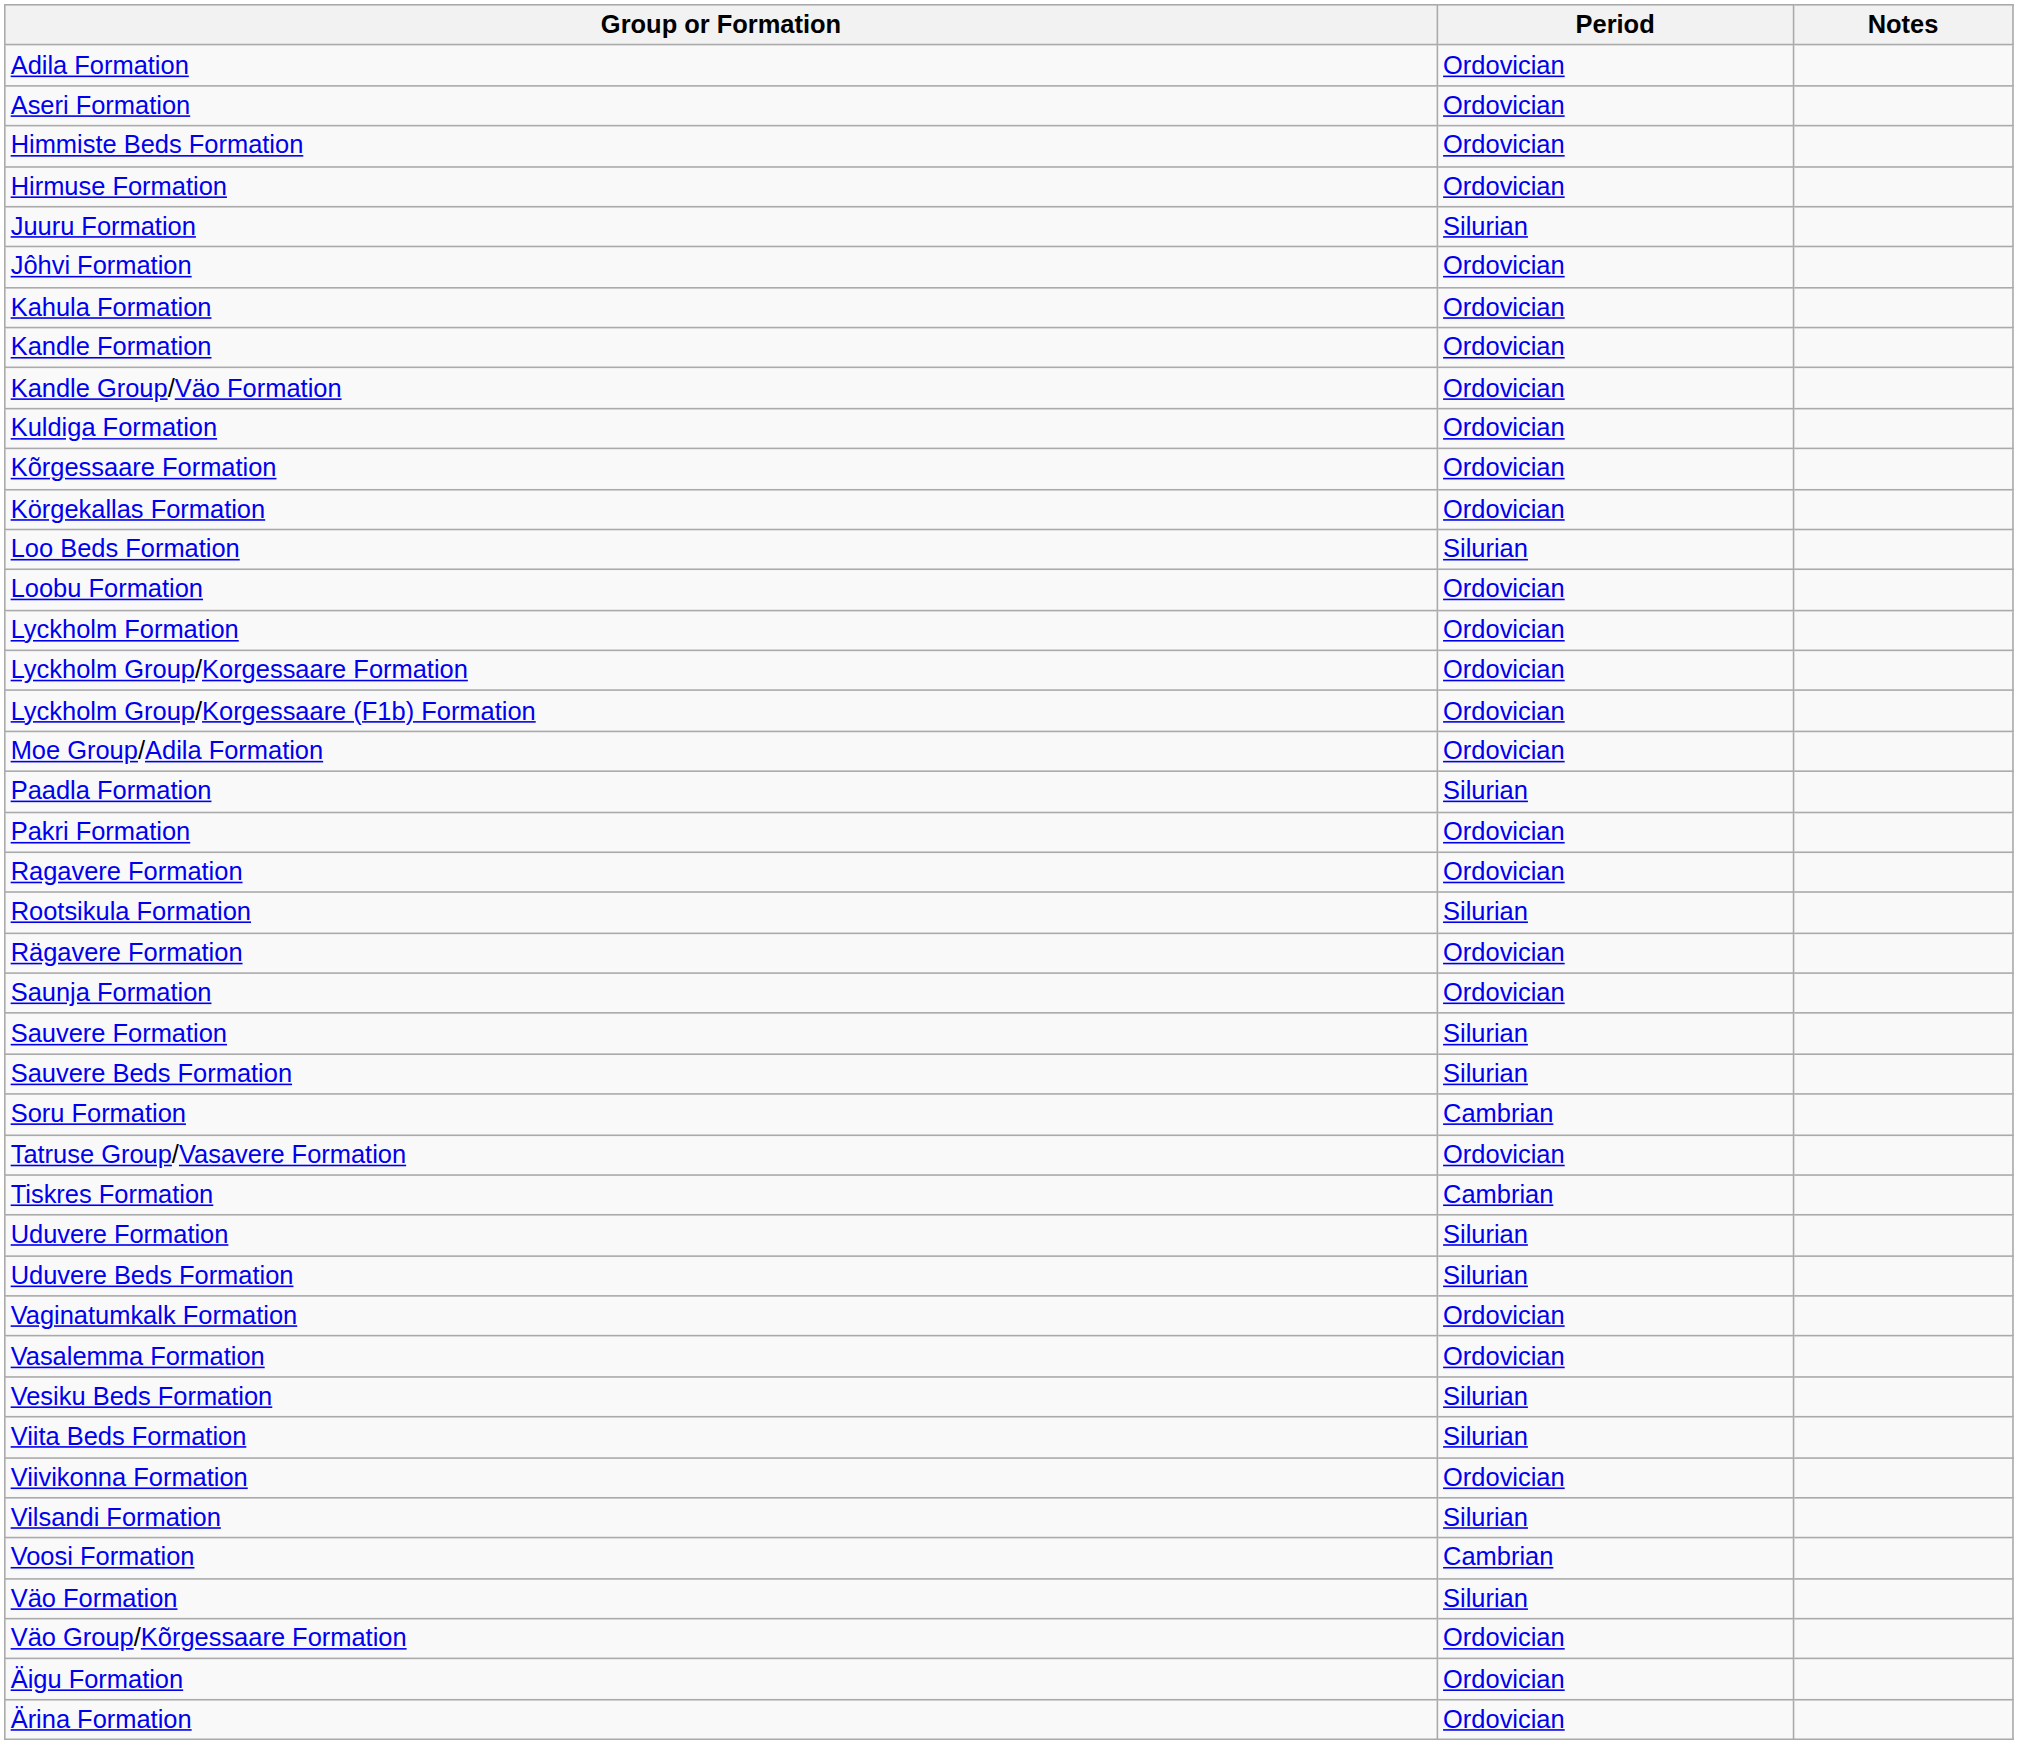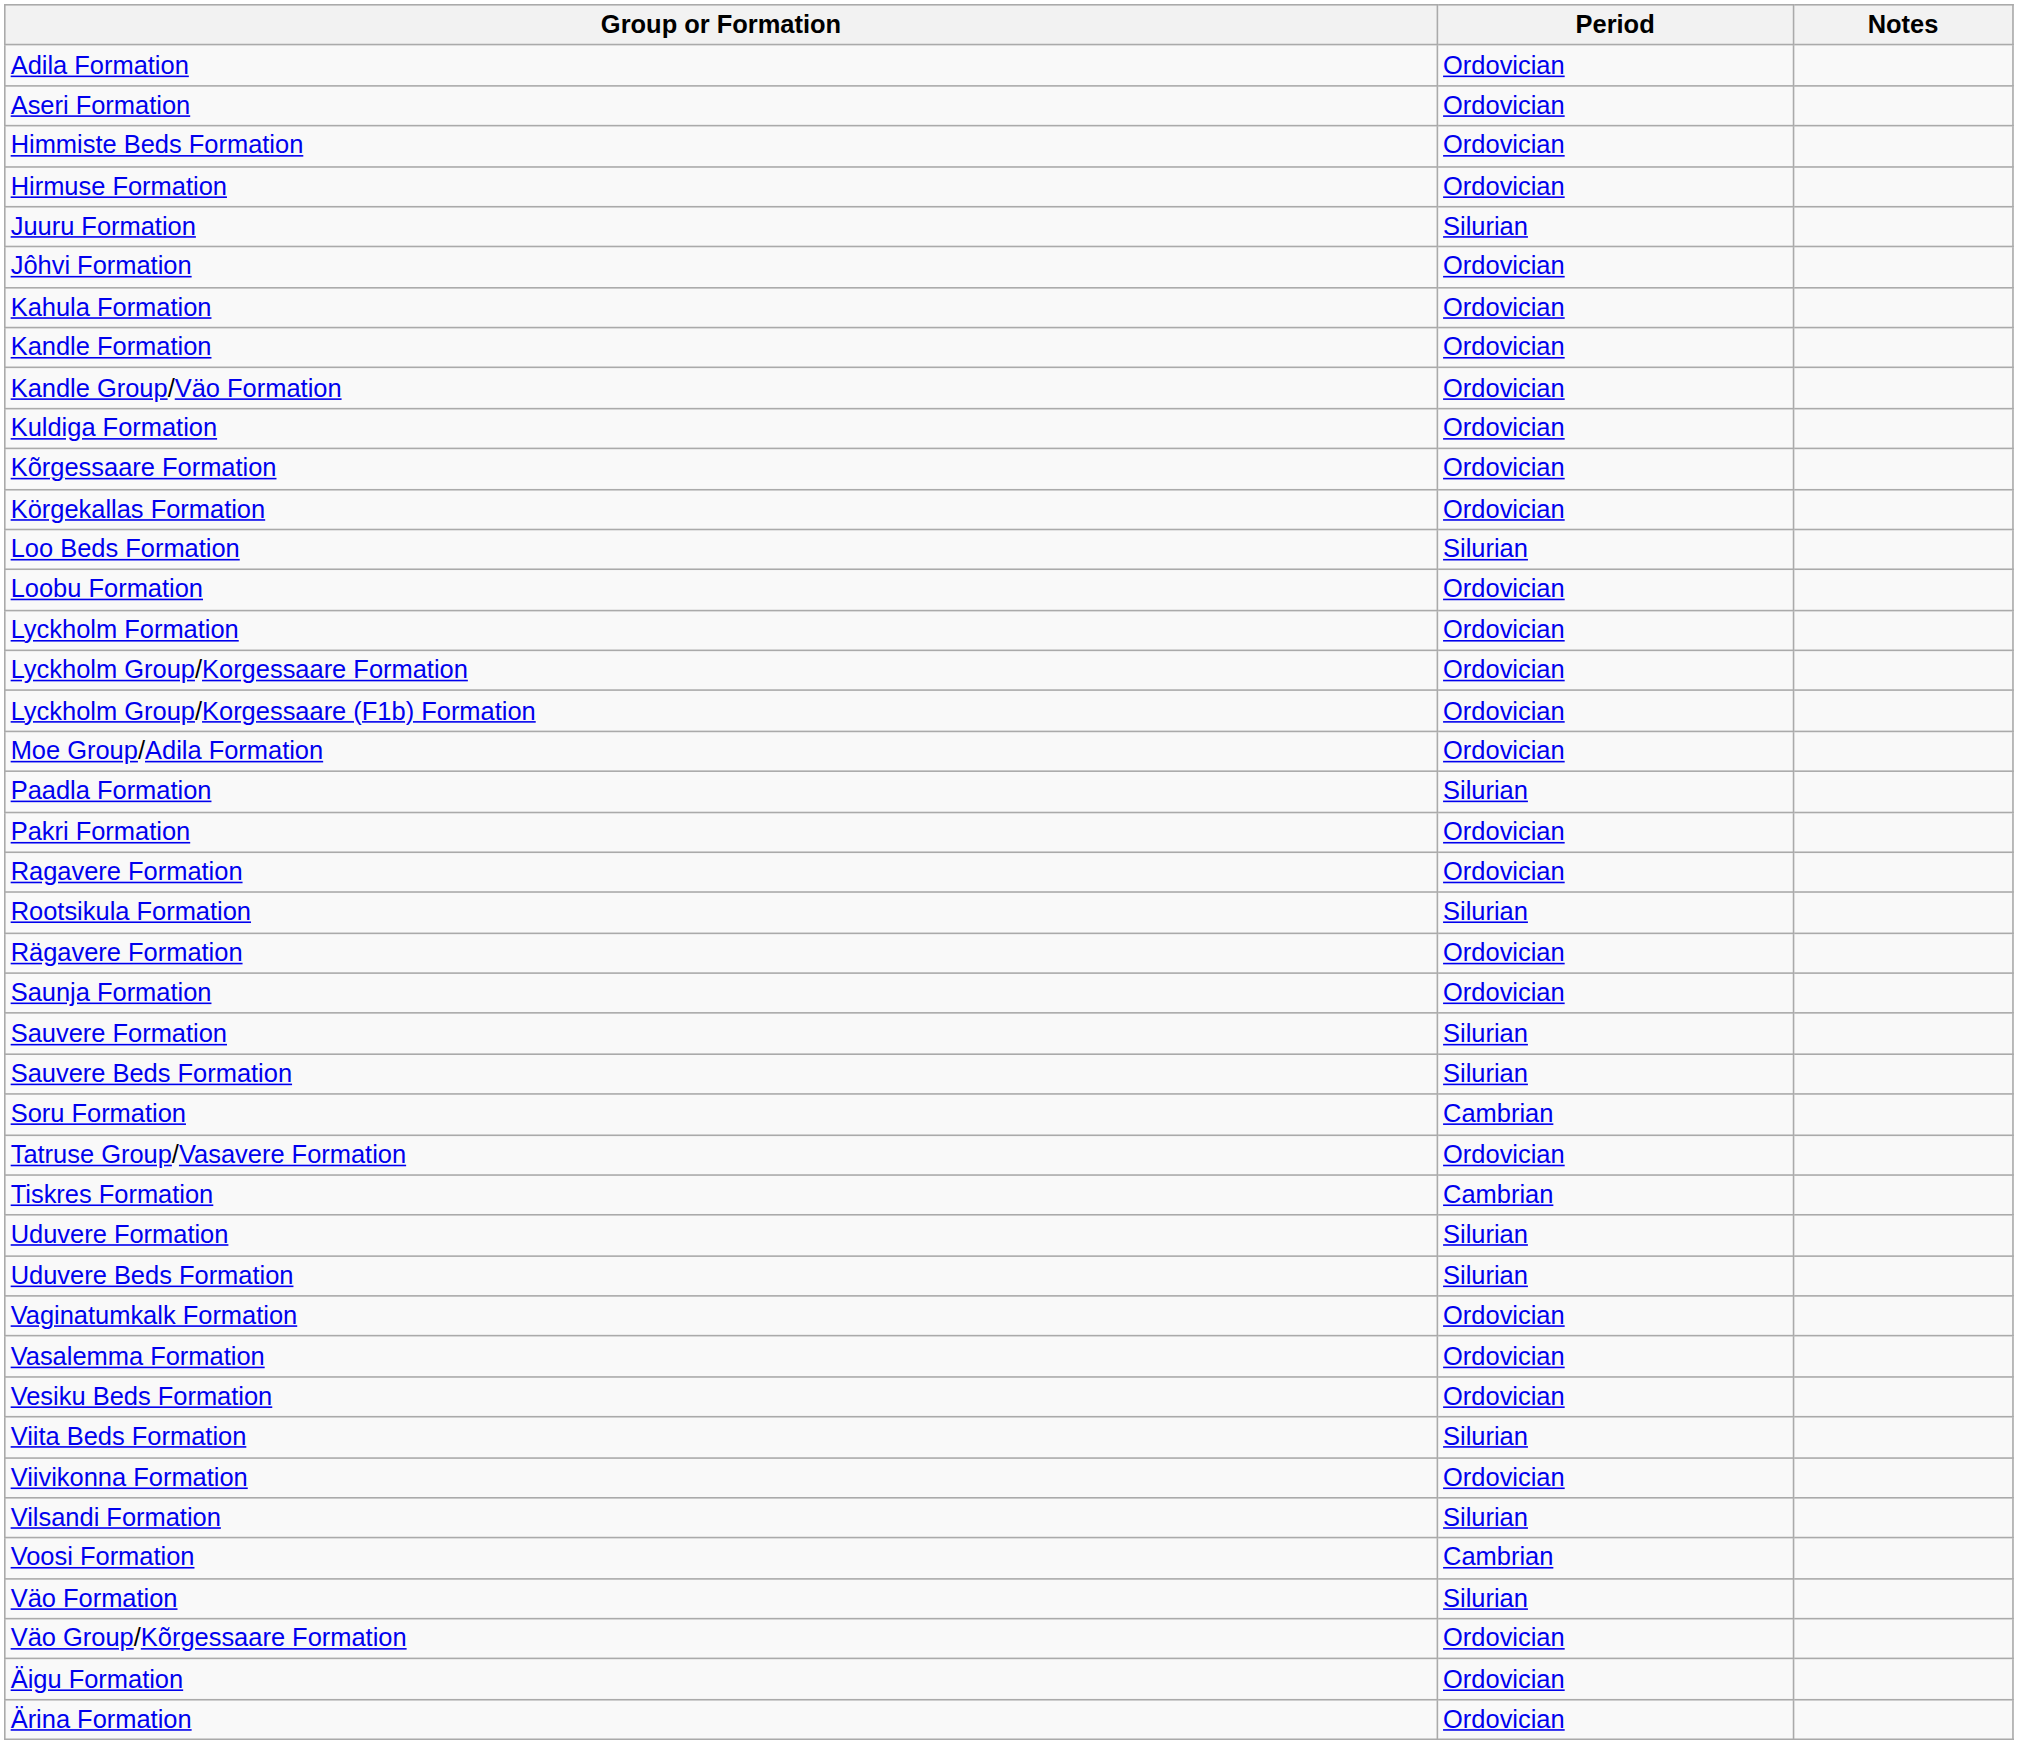Vesiku Beds Formation | Period: Silurian -> Ordovician
